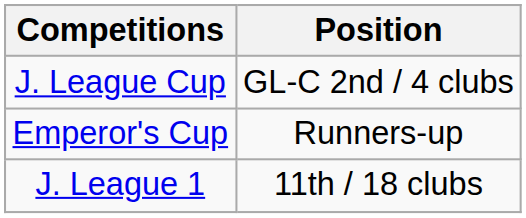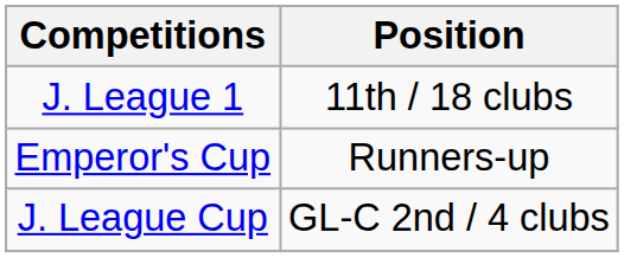rows swapped: J. League 1 <-> J. League Cup
